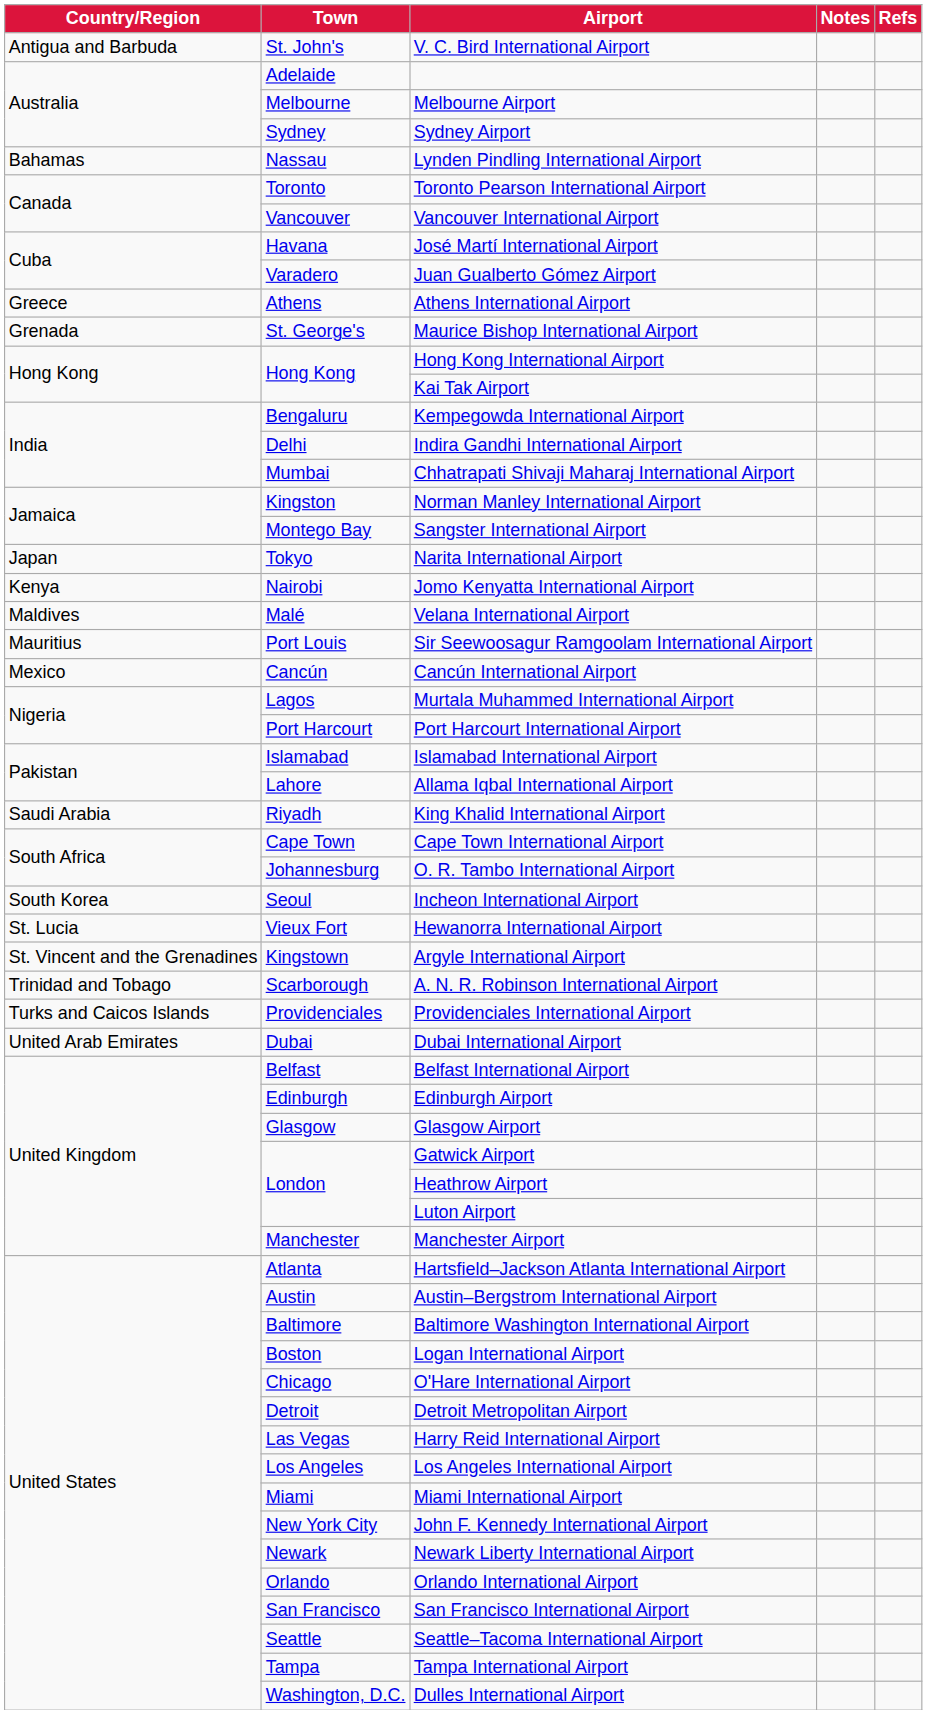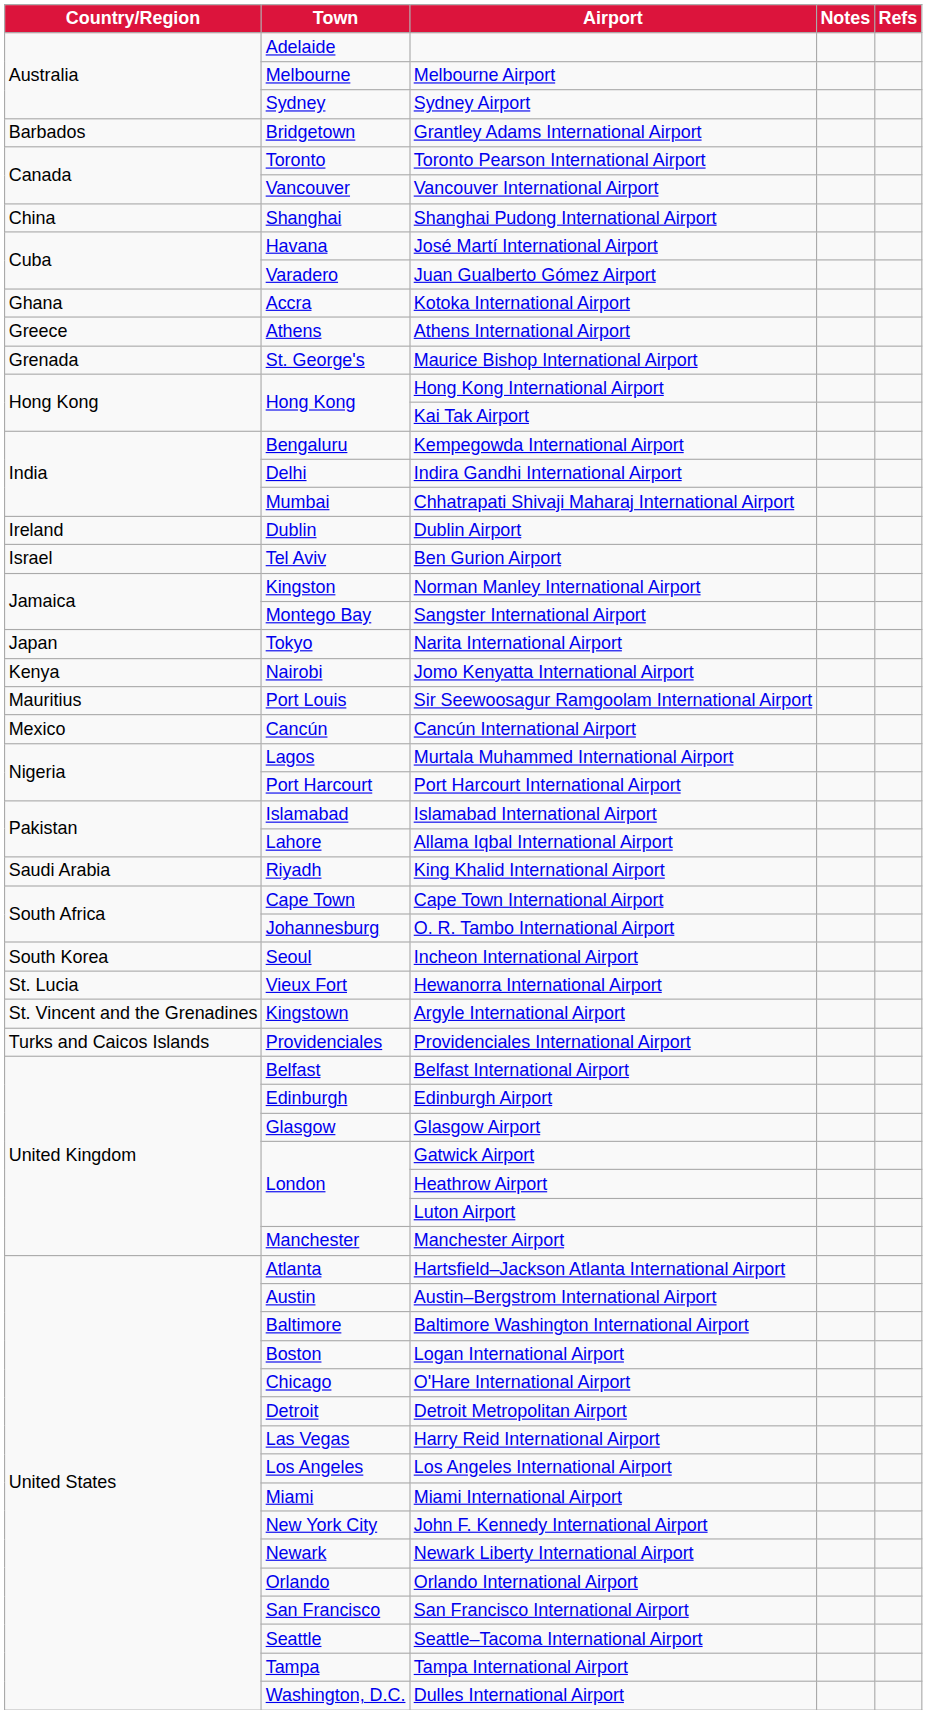- row: Antigua and Barbuda | St. John's | V. C. Bird International Airport
- row: Bahamas | Nassau | Lynden Pindling International Airport
+ row: Barbados | Bridgetown | Grantley Adams International Airport
+ row: China | Shanghai | Shanghai Pudong International Airport
+ row: Ghana | Accra | Kotoka International Airport
+ row: Ireland | Dublin | Dublin Airport
+ row: Israel | Tel Aviv | Ben Gurion Airport
- row: Maldives | Malé | Velana International Airport
- row: Trinidad and Tobago | Scarborough | A. N. R. Robinson International Airport
- row: United Arab Emirates | Dubai | Dubai International Airport
